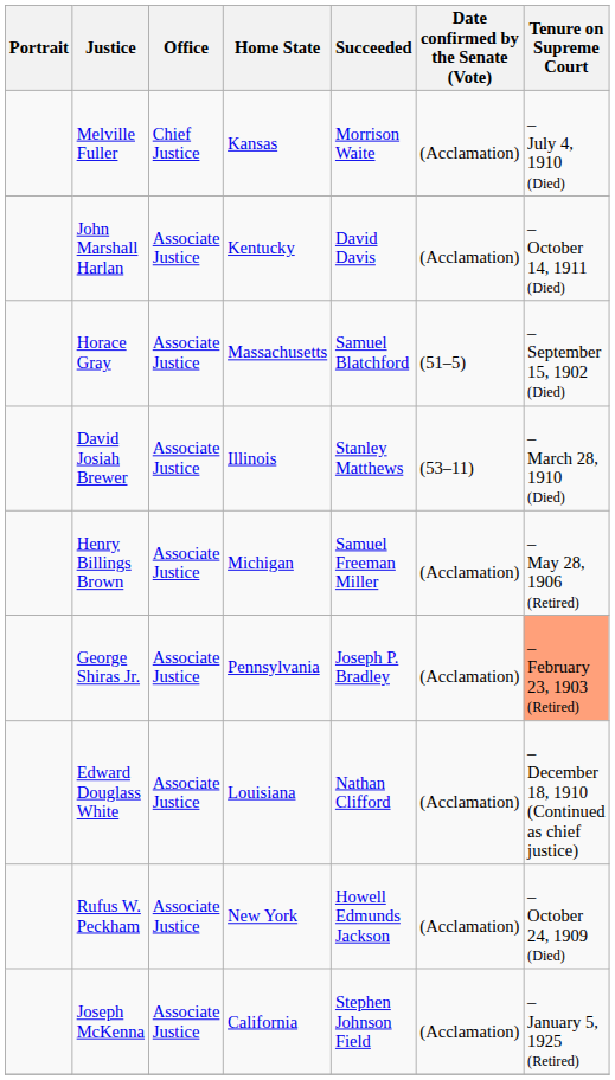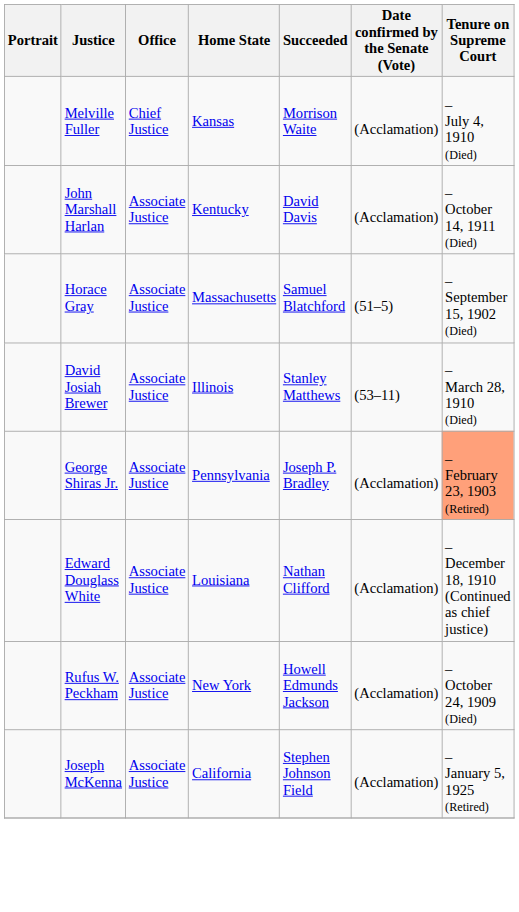- row: Henry Billings Brown | Associate Justice | Michigan | Samuel Freeman Miller | (Acclamation) | – May 28, 1906 (Retired)
